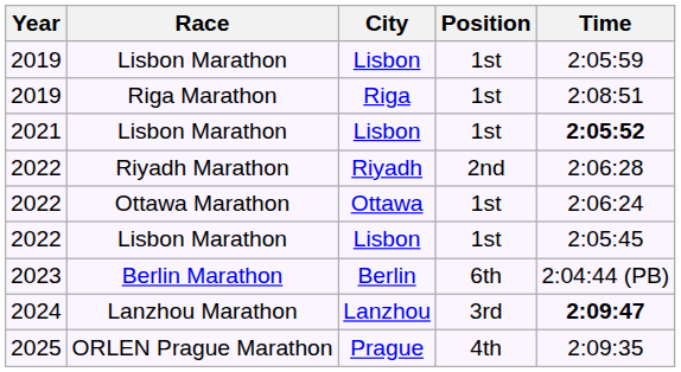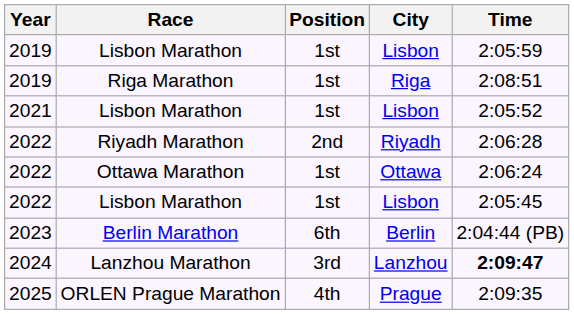columns swapped: City <-> Position
2021 / Lisbon Marathon | Time: bold -> normal
